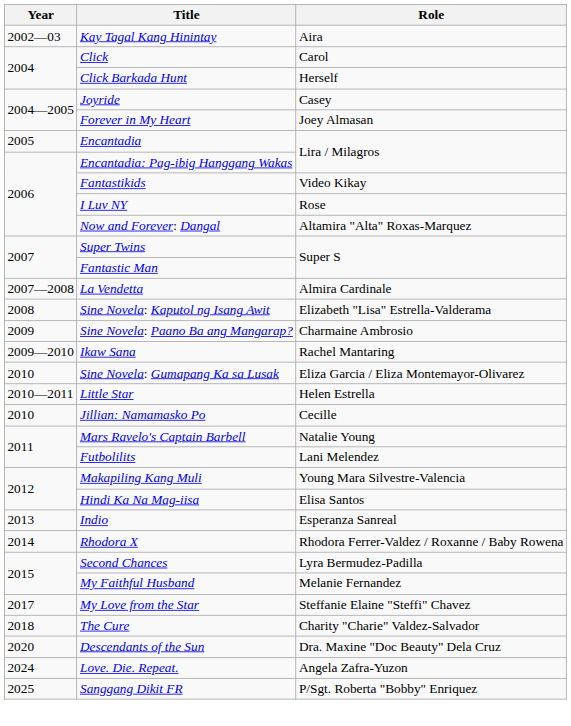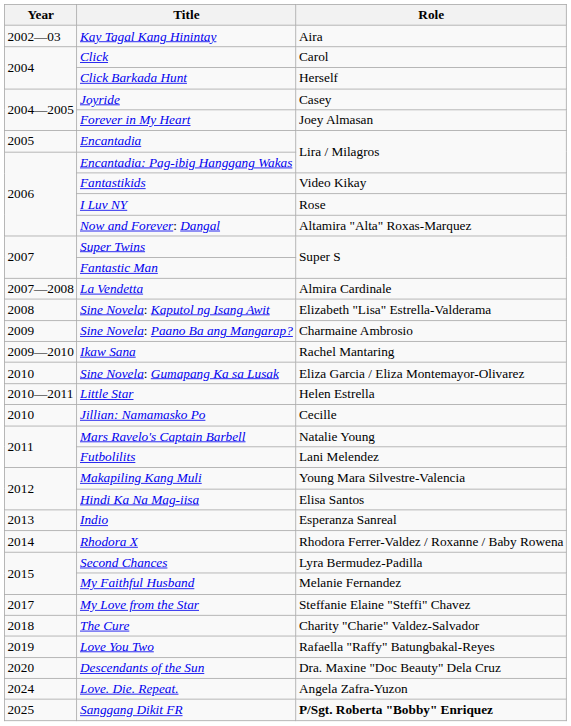+ row: 2019 | Love You Two | Rafaella "Raffy" Batungbakal-Reyes
Sanggang Dikit FR | Role: normal -> bold
